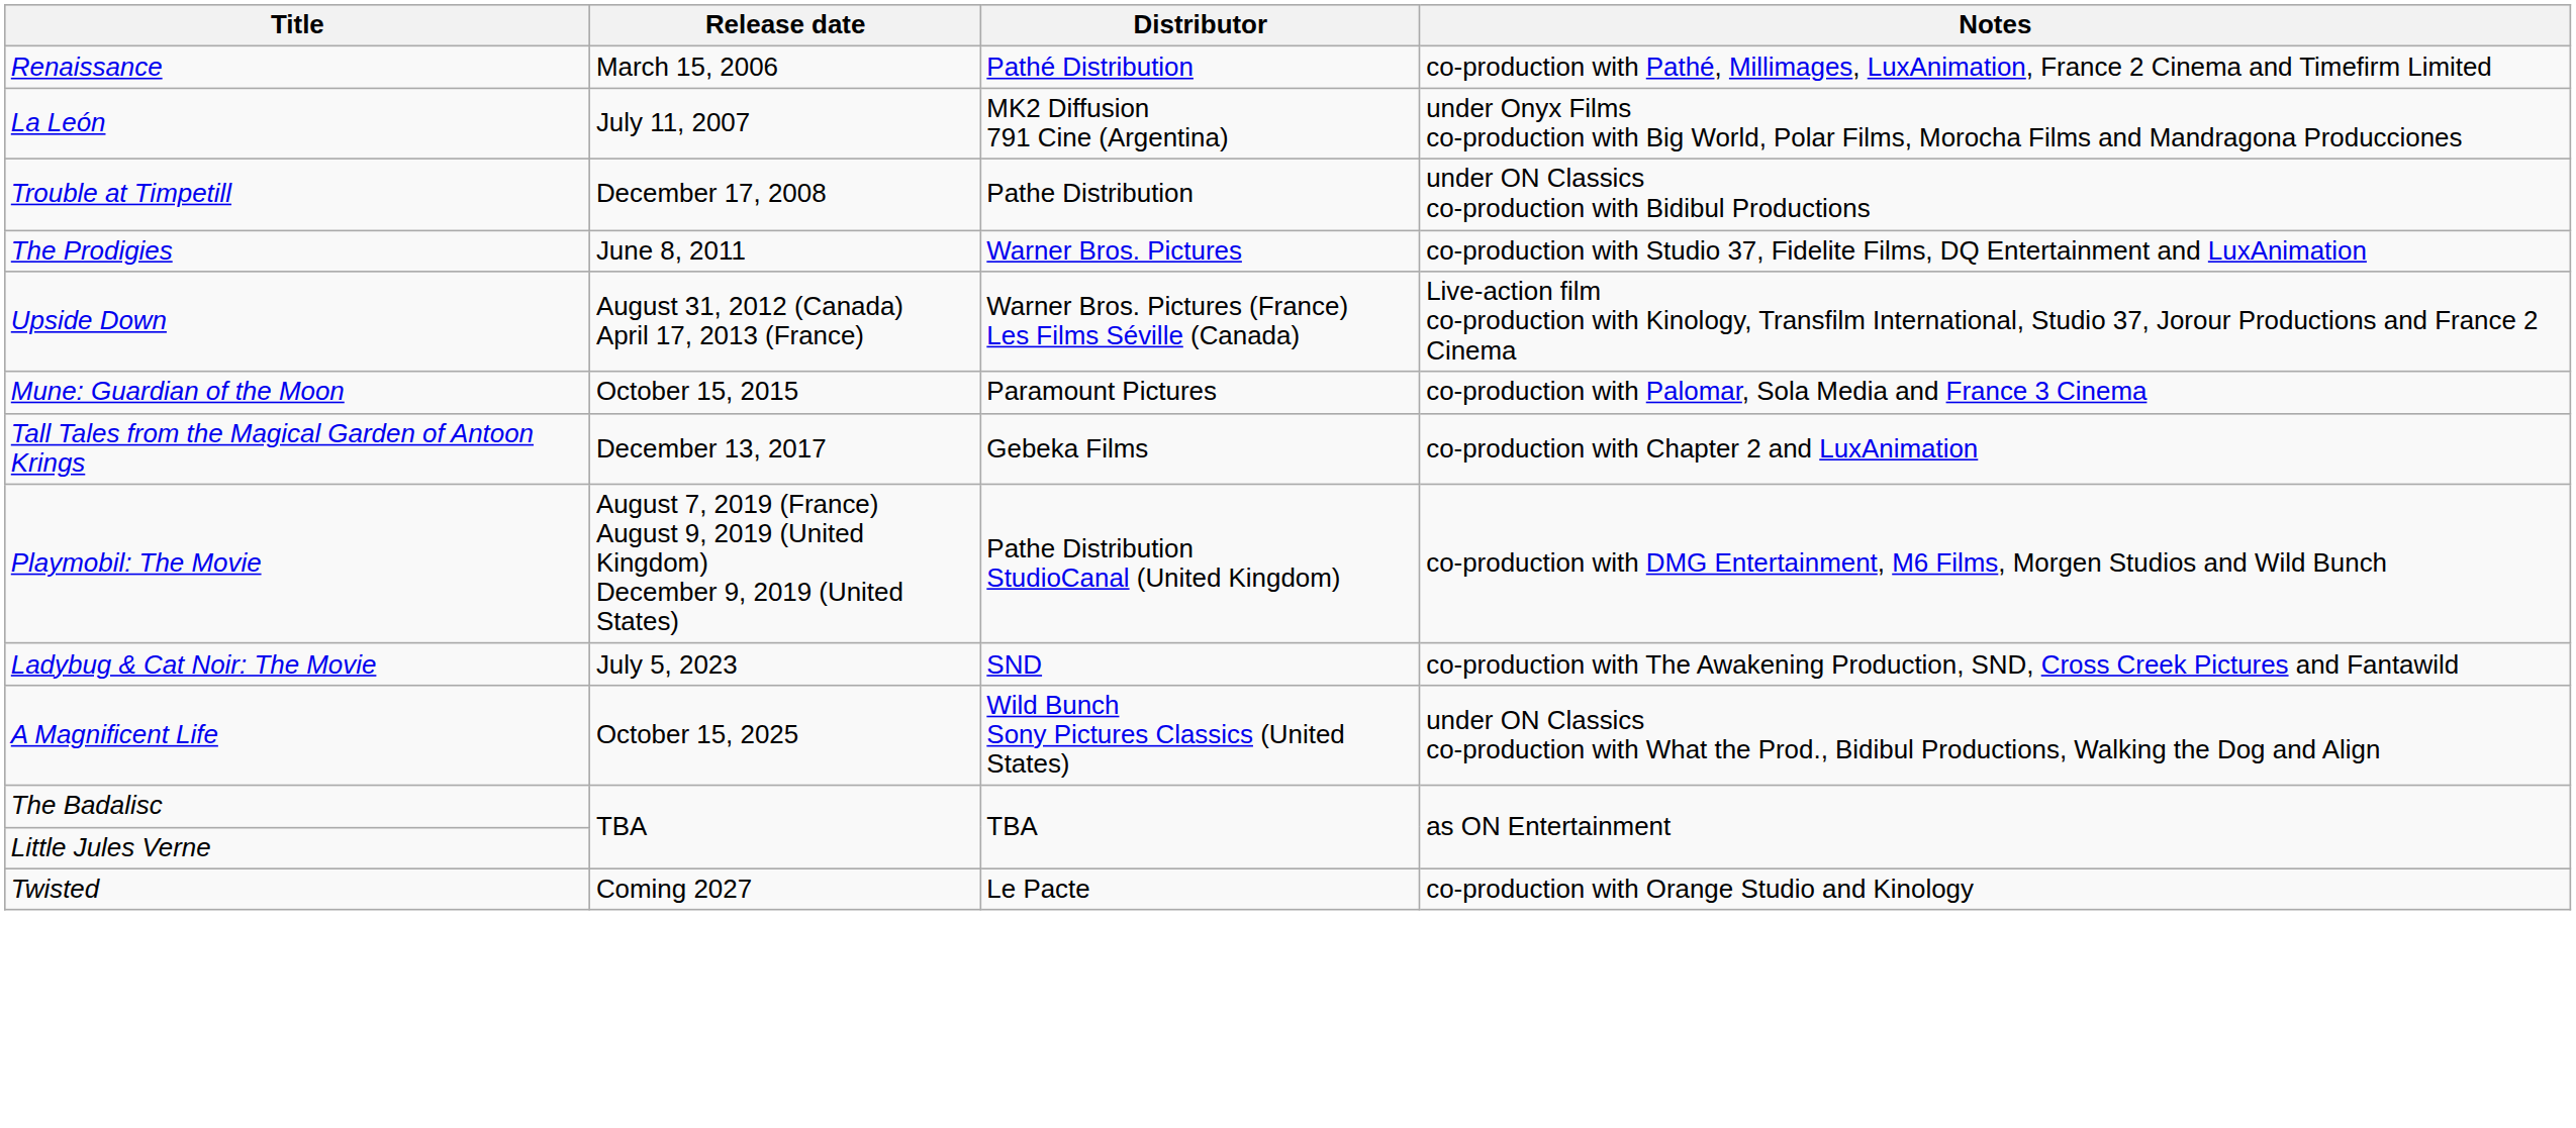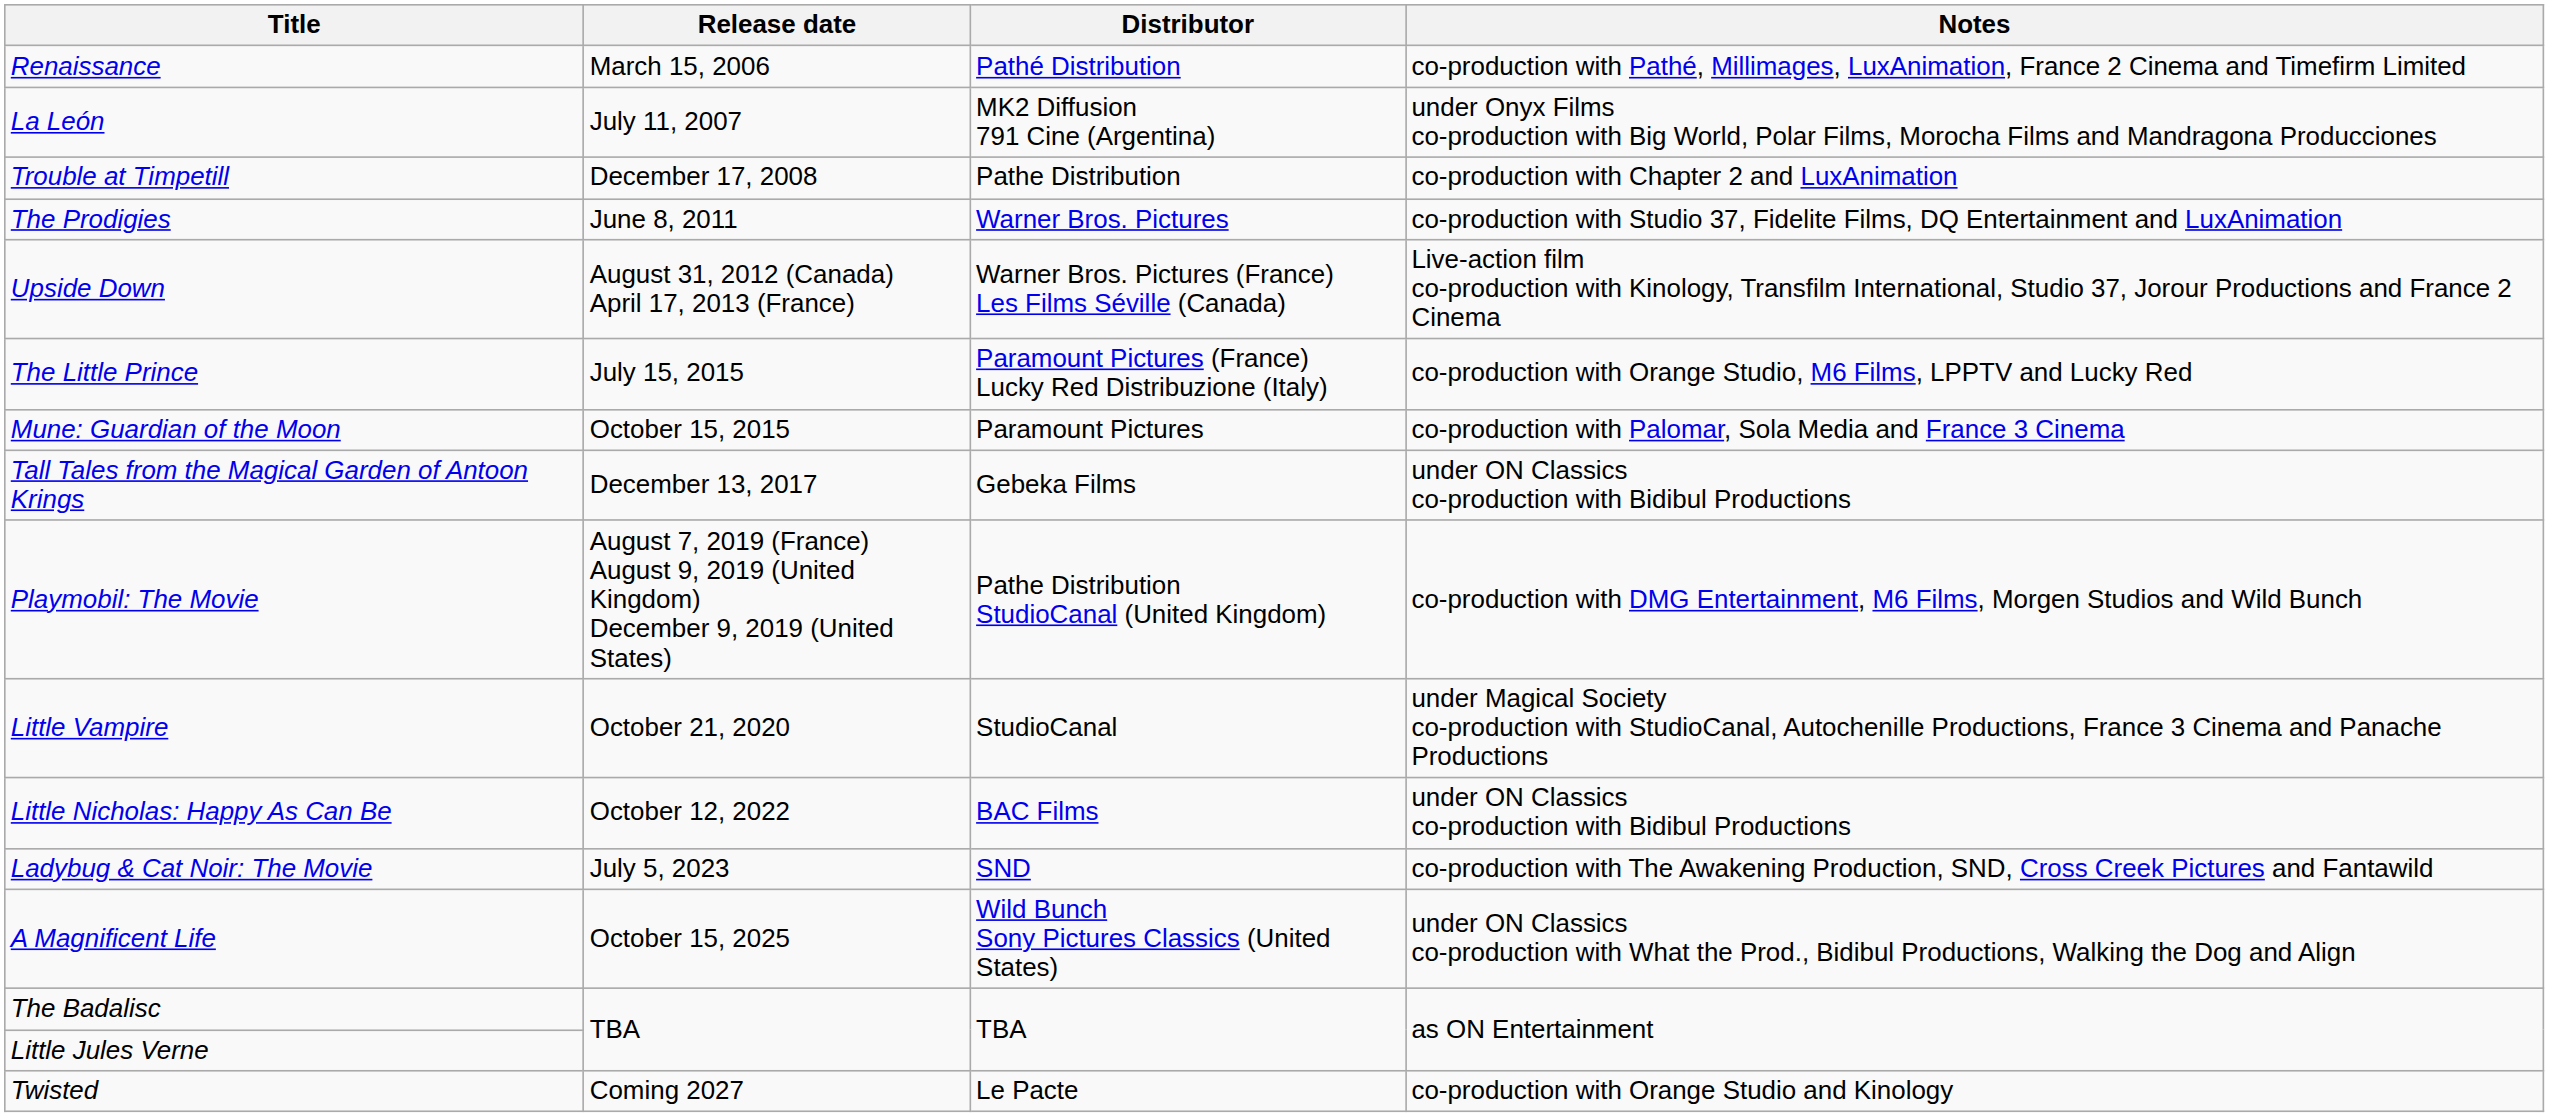Trouble at Timpetill | Notes: under ON Classics co-production with Bidibul Productions -> co-production with Chapter 2 and LuxAnimation
+ row: The Little Prince | July 15, 2015 | Paramount Pictures (France) Lucky Red Distribuzione (Italy) | co-production with Orange Studio, M6 Films, LPPTV and Lucky Red
Tall Tales from the Magical Garden of Antoon Krings | Notes: co-production with Chapter 2 and LuxAnimation -> under ON Classics co-production with Bidibul Productions
+ row: Little Vampire | October 21, 2020 | StudioCanal | under Magical Society co-production with StudioCanal, Autochenille Productions, France 3 Cinema and Panache Productions
+ row: Little Nicholas: Happy As Can Be | October 12, 2022 | BAC Films | under ON Classics co-production with Bidibul Productions
